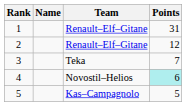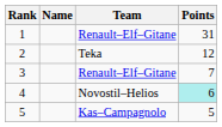2 | Team: Renault–Elf–Gitane -> Teka
3 | Team: Teka -> Renault–Elf–Gitane
